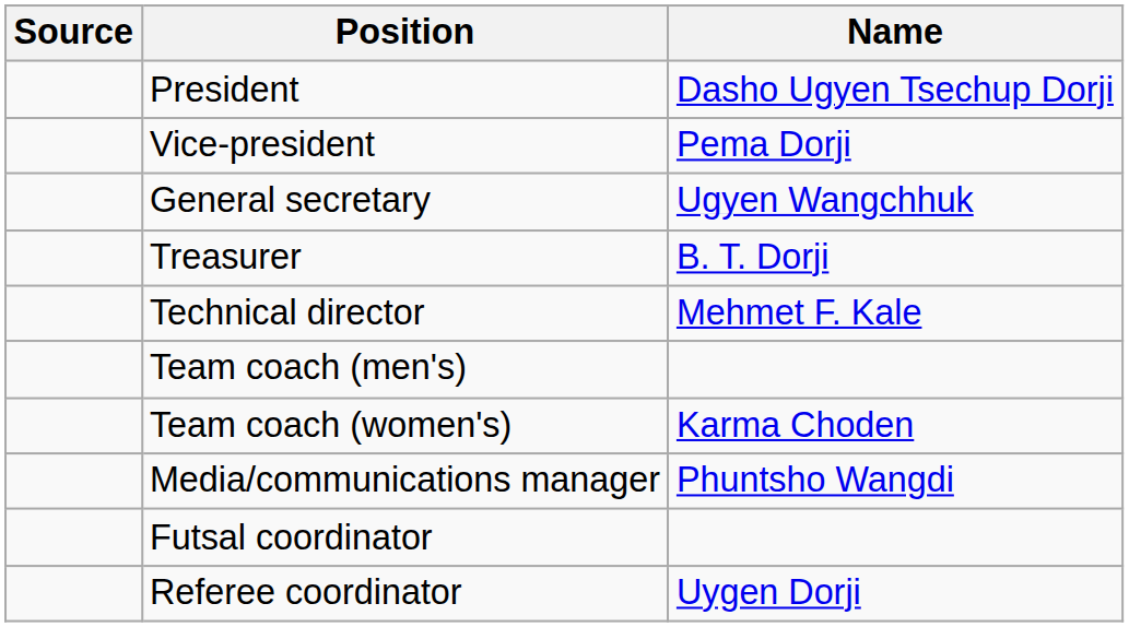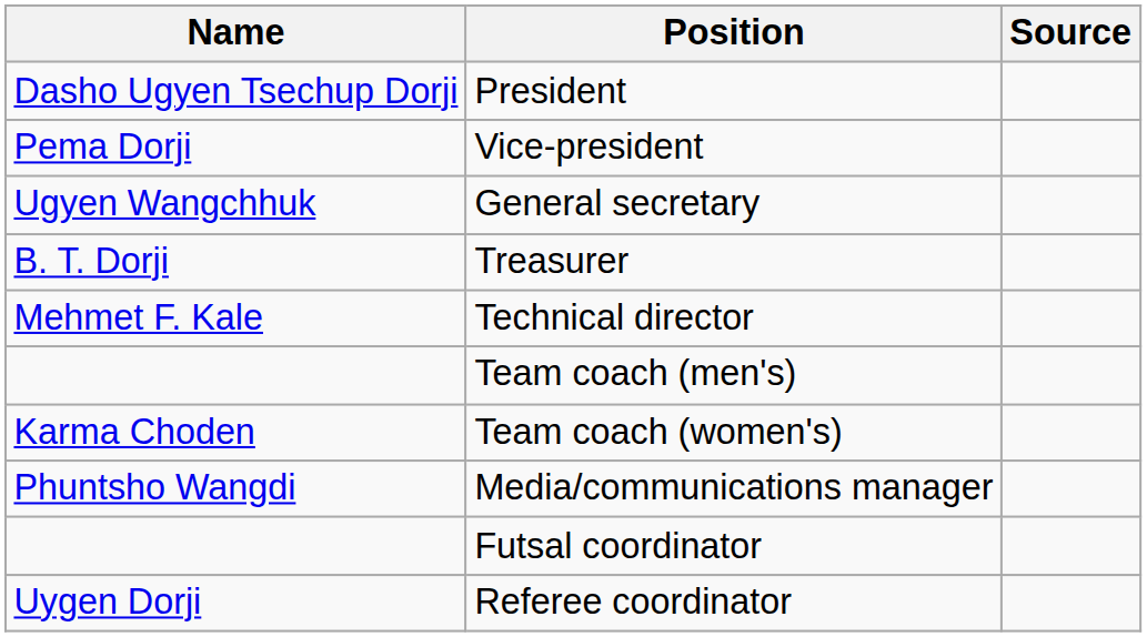columns swapped: Name <-> Source
